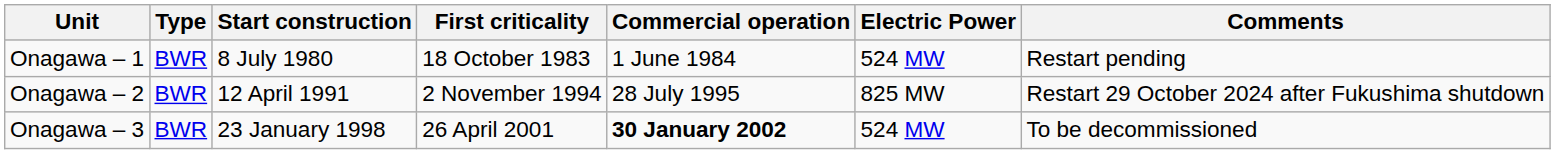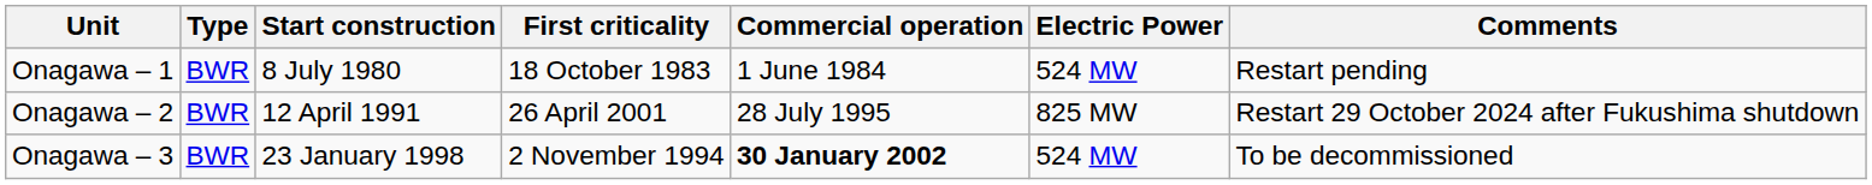Onagawa – 2 | First criticality: 2 November 1994 -> 26 April 2001
Onagawa – 3 | First criticality: 26 April 2001 -> 2 November 1994
